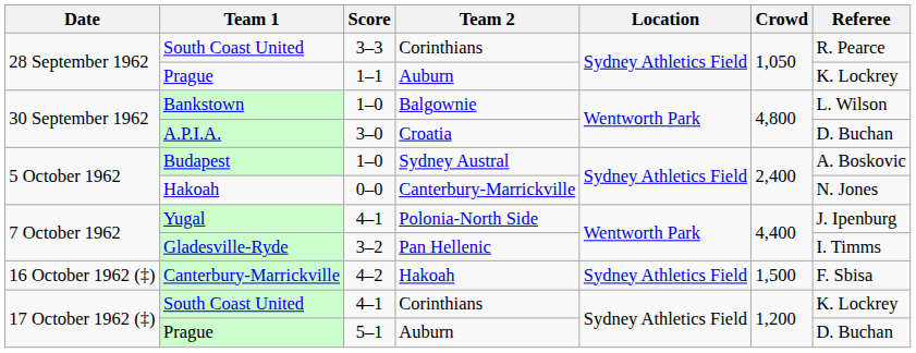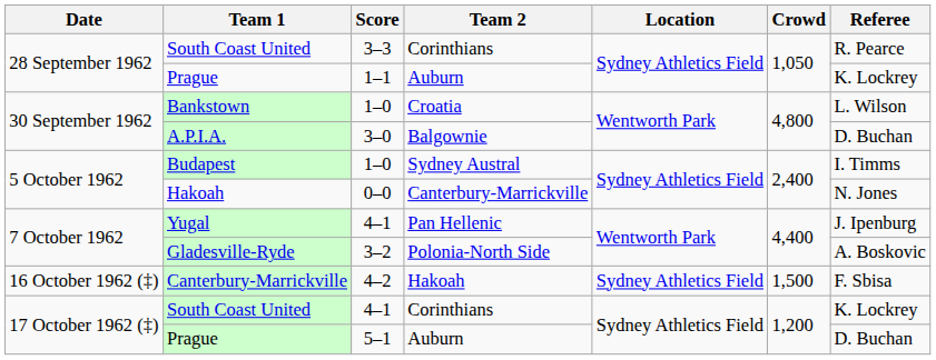Bankstown | Team 2: Balgownie -> Croatia
A.P.I.A. | Team 2: Croatia -> Balgownie
Budapest | Referee: A. Boskovic -> I. Timms
Yugal | Team 2: Polonia-North Side -> Pan Hellenic
Gladesville-Ryde | Team 2: Pan Hellenic -> Polonia-North Side
Gladesville-Ryde | Referee: I. Timms -> A. Boskovic
